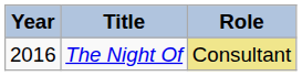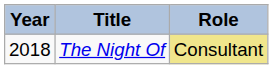The Night Of | Year: 2016 -> 2018
